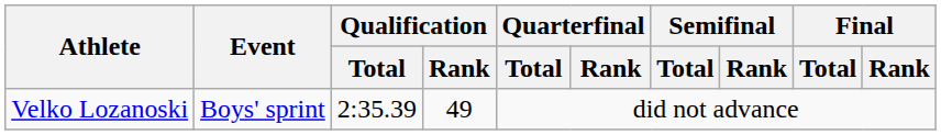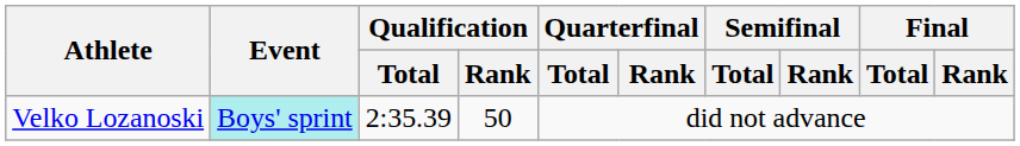Velko Lozanoski | Event: no background -> paleturquoise background
Velko Lozanoski | Qualification / Rank: 49 -> 50
